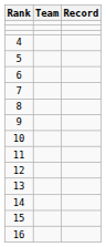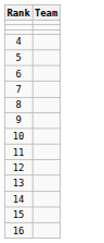- column: Record
